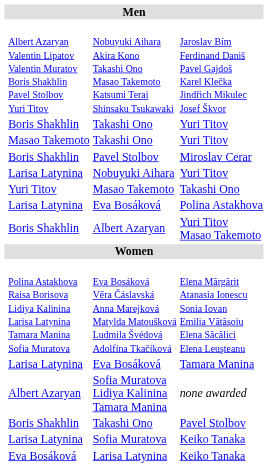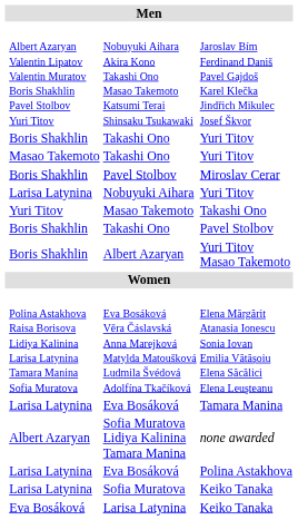rows swapped: Takashi Ono / Pavel Stolbov <-> Eva Bosáková / Polina Astakhova
